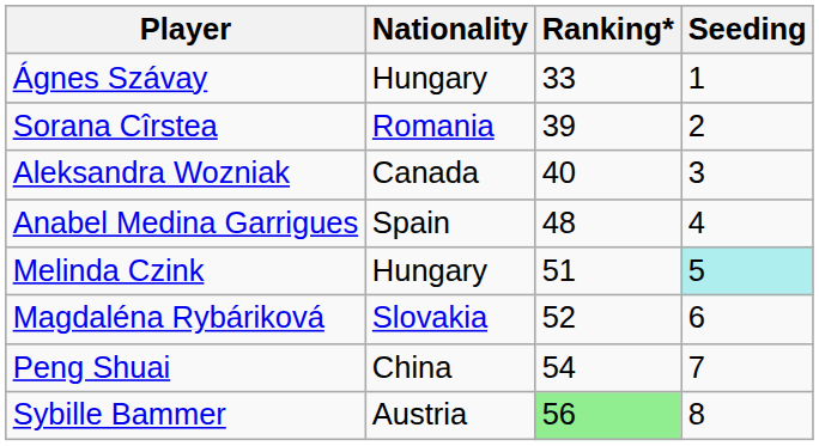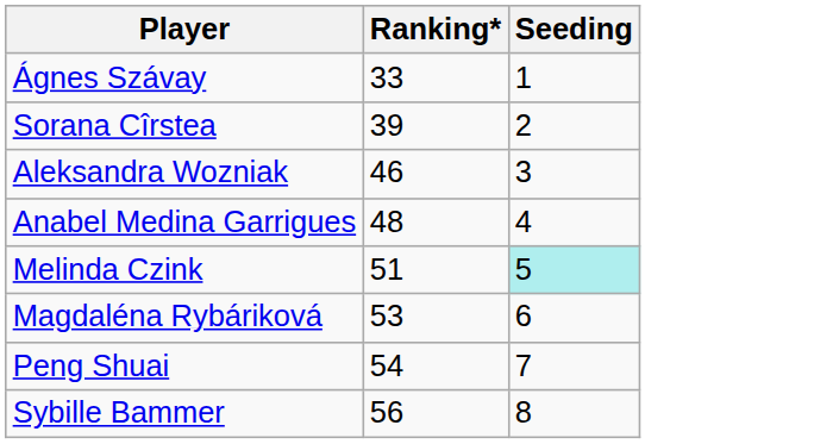- column: Nationality | Hungary | Romania | Canada | Spain | Hungary | Slovakia | China | Austria
Aleksandra Wozniak | Ranking*: 40 -> 46
Magdaléna Rybáriková | Ranking*: 52 -> 53
Sybille Bammer | Ranking*: lightgreen background -> no background
